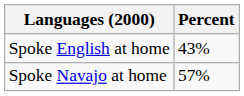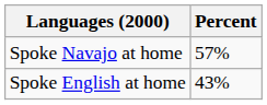rows swapped: Spoke Navajo at home <-> Spoke English at home
